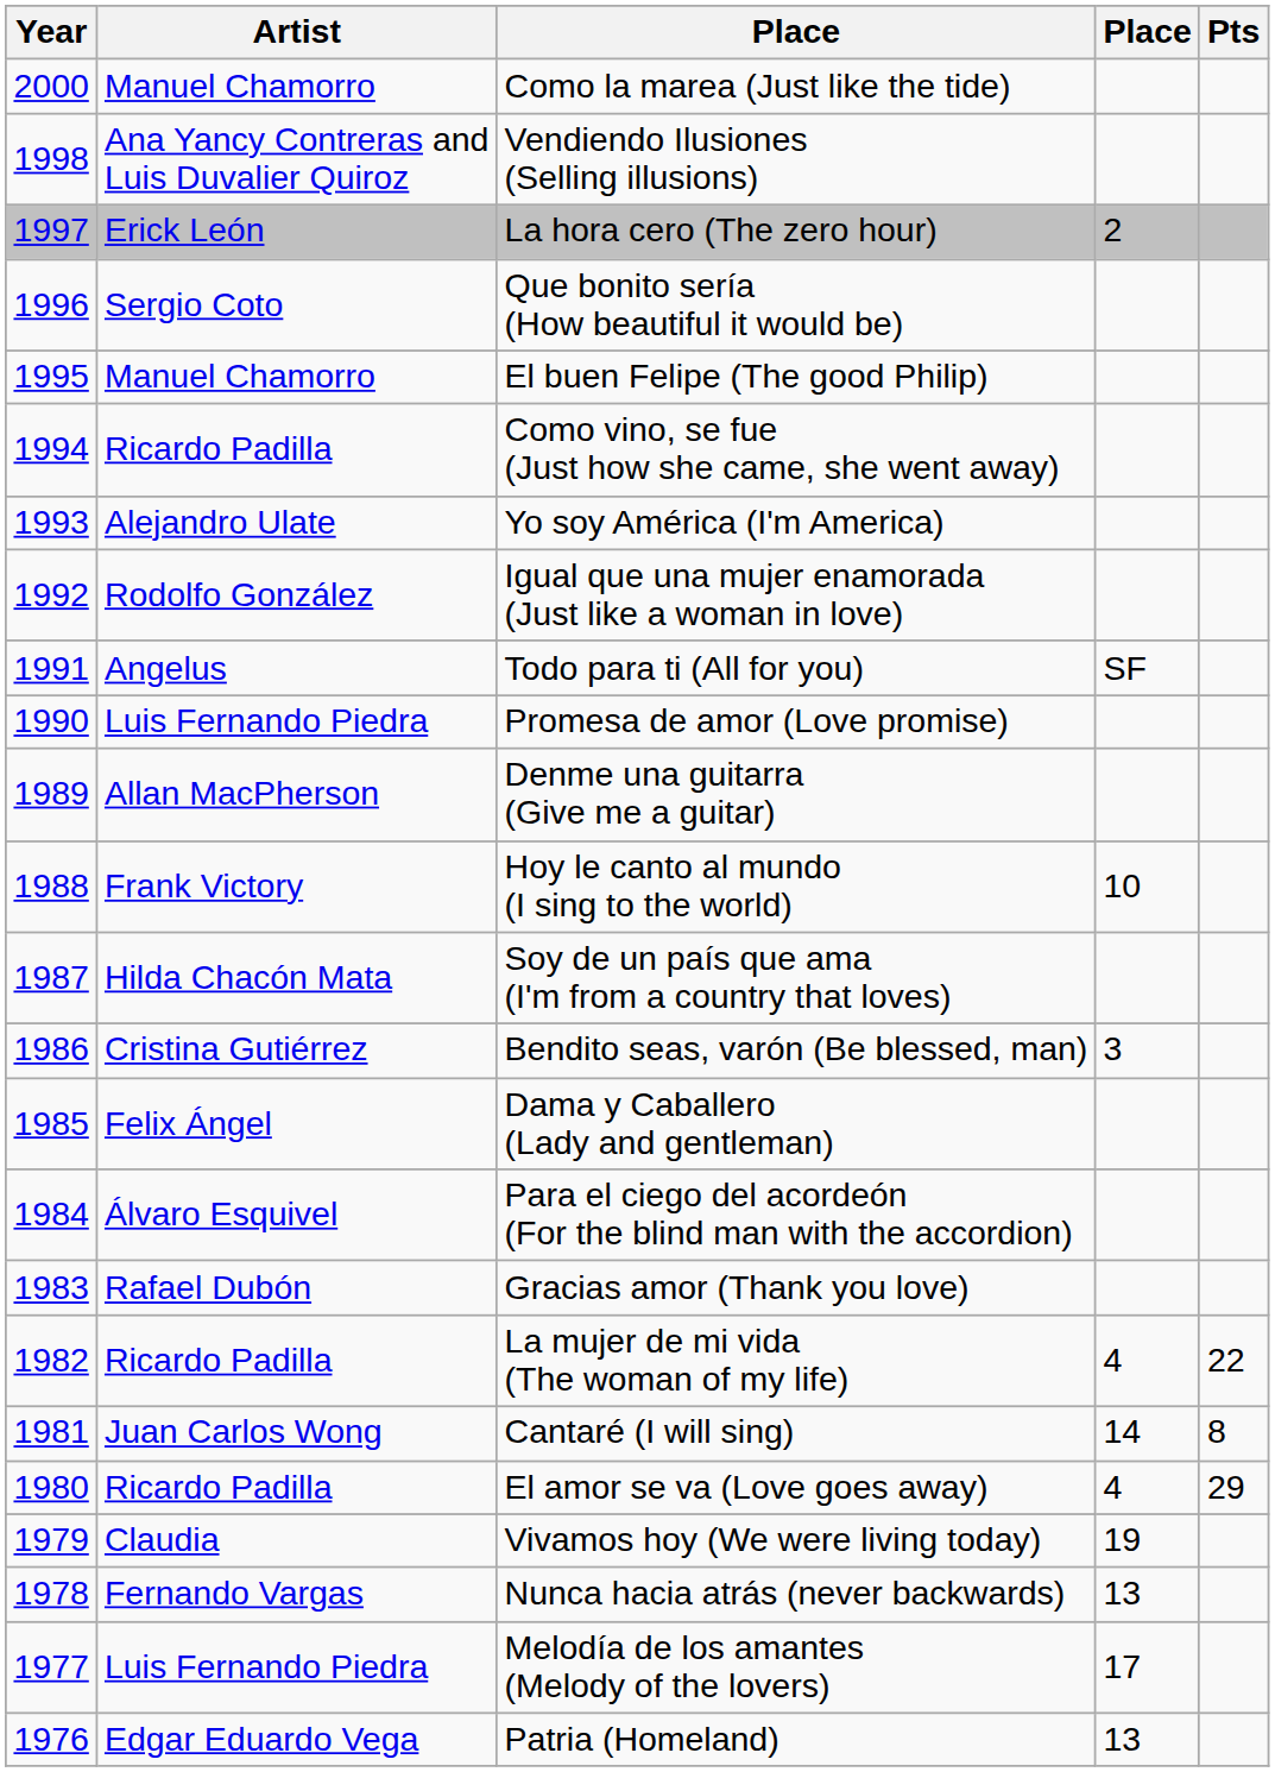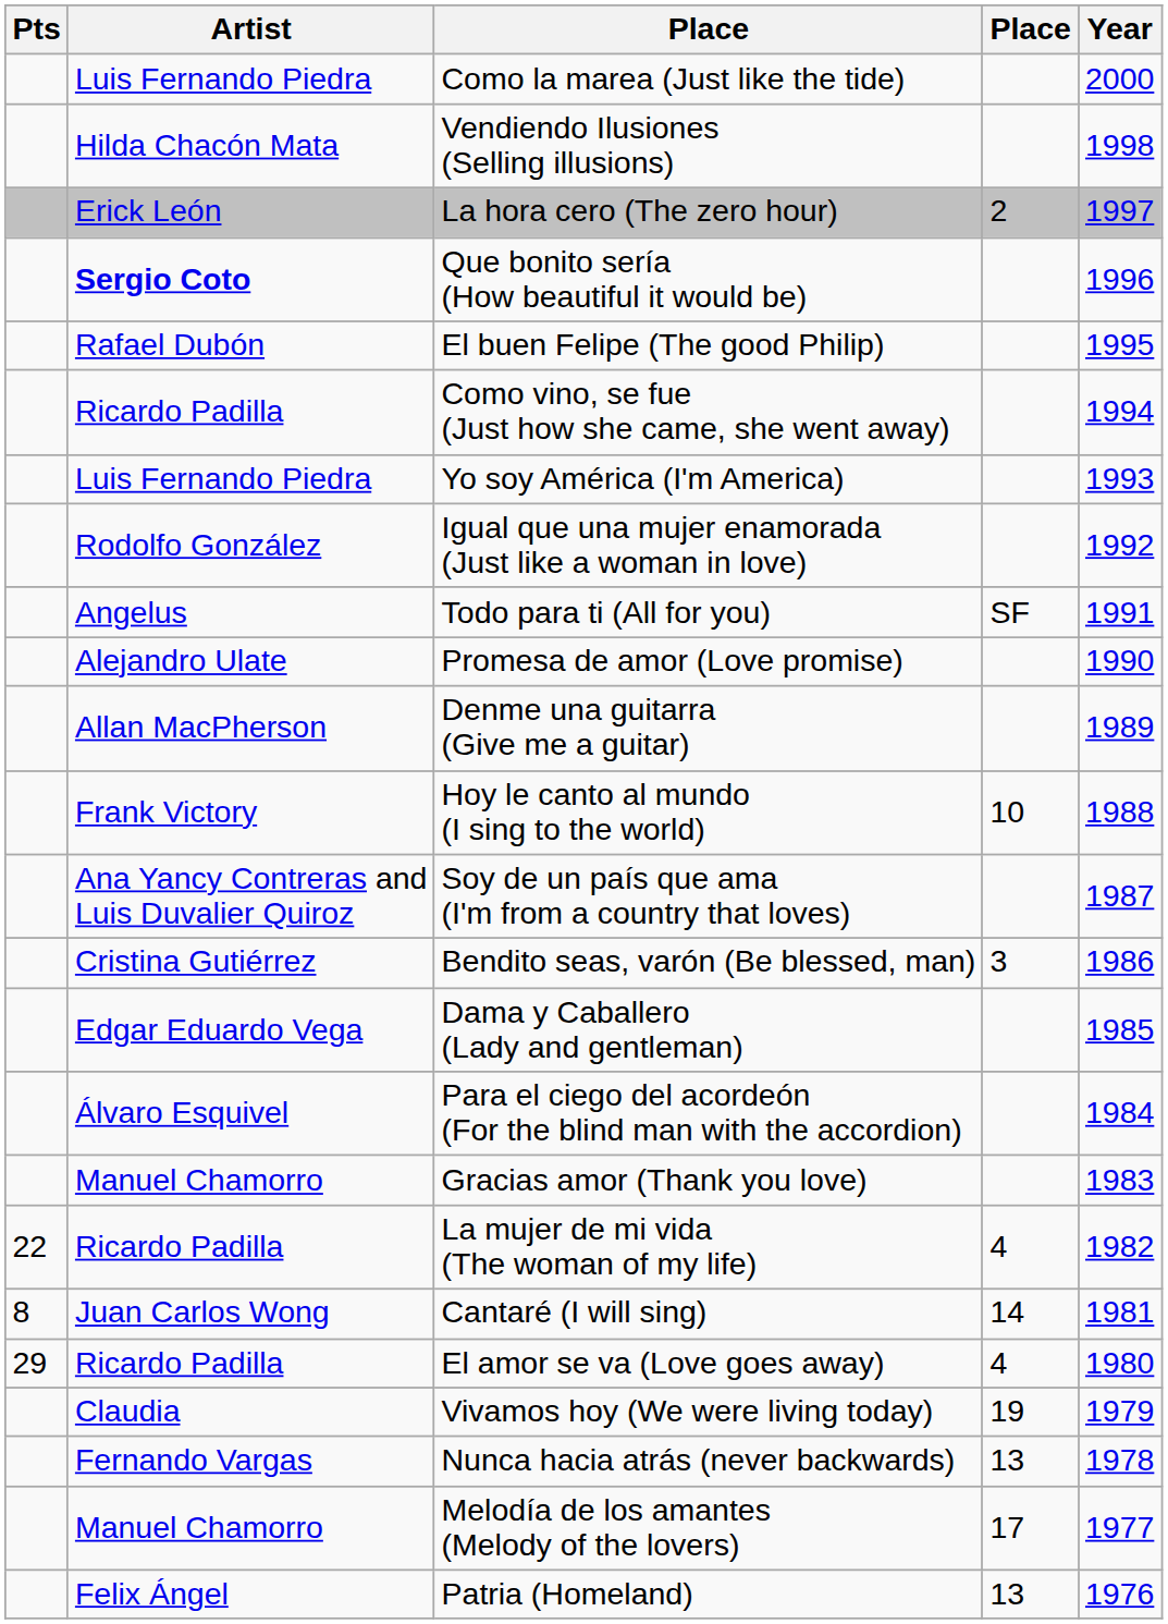columns swapped: Year <-> Pts
Como la marea (Just like the tide) | Artist: Manuel Chamorro -> Luis Fernando Piedra
Vendiendo Ilusiones (Selling illusions) | Artist: Ana Yancy Contreras and Luis Duvalier Quiroz -> Hilda Chacón Mata
Que bonito sería (How beautiful it would be) | Artist: normal -> bold
El buen Felipe (The good Philip) | Artist: Manuel Chamorro -> Rafael Dubón
Yo soy América (I'm America) | Artist: Alejandro Ulate -> Luis Fernando Piedra
Promesa de amor (Love promise) | Artist: Luis Fernando Piedra -> Alejandro Ulate
Soy de un país que ama (I'm from a country that loves) | Artist: Hilda Chacón Mata -> Ana Yancy Contreras and Luis Duvalier Quiroz
Dama y Caballero (Lady and gentleman) | Artist: Felix Ángel -> Edgar Eduardo Vega
Gracias amor (Thank you love) | Artist: Rafael Dubón -> Manuel Chamorro
Melodía de los amantes (Melody of the lovers) | Artist: Luis Fernando Piedra -> Manuel Chamorro
Patria (Homeland) | Artist: Edgar Eduardo Vega -> Felix Ángel
